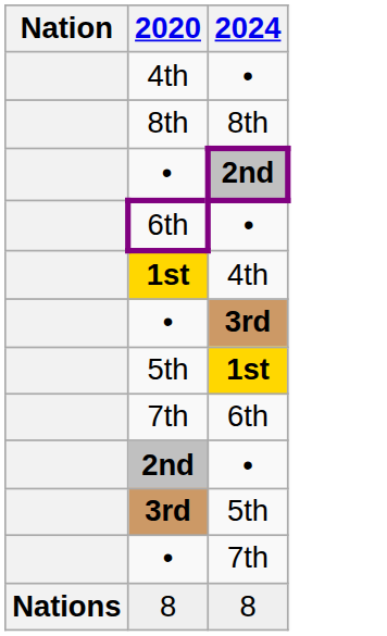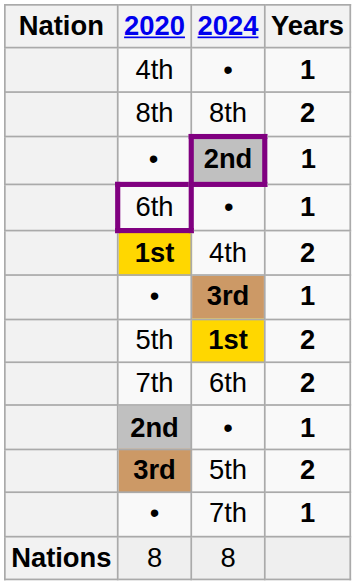+ column: Years | 1 | 2 | 1 | 1 | 2 | 1 | 2 | 2 | 1 | 2 | 1
